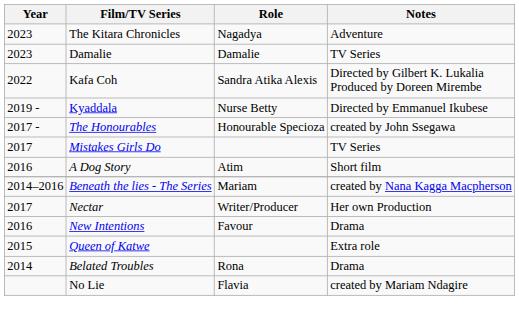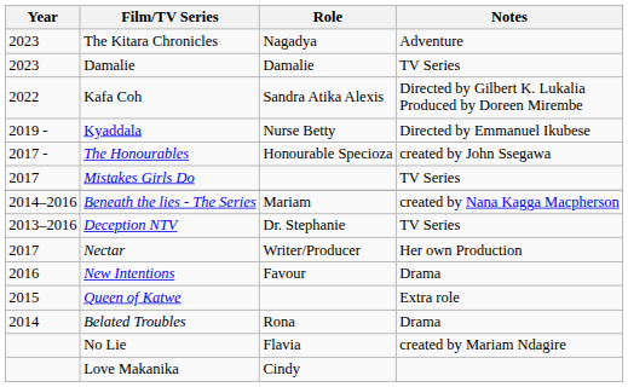- row: 2016 | A Dog Story | Atim | Short film
+ row: 2013–2016 | Deception NTV | Dr. Stephanie | TV Series
+ row: Love Makanika | Cindy
